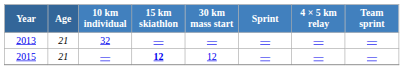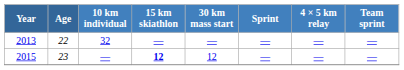2013 | Age: 21 -> 22
2015 | Age: 21 -> 23
